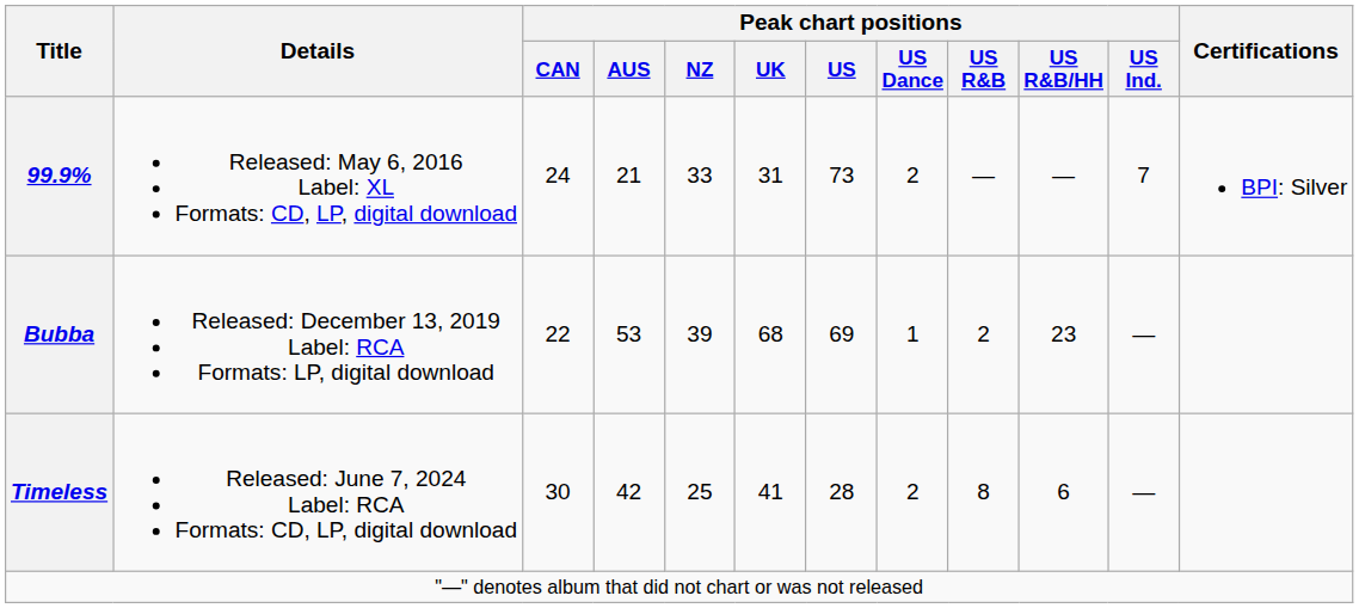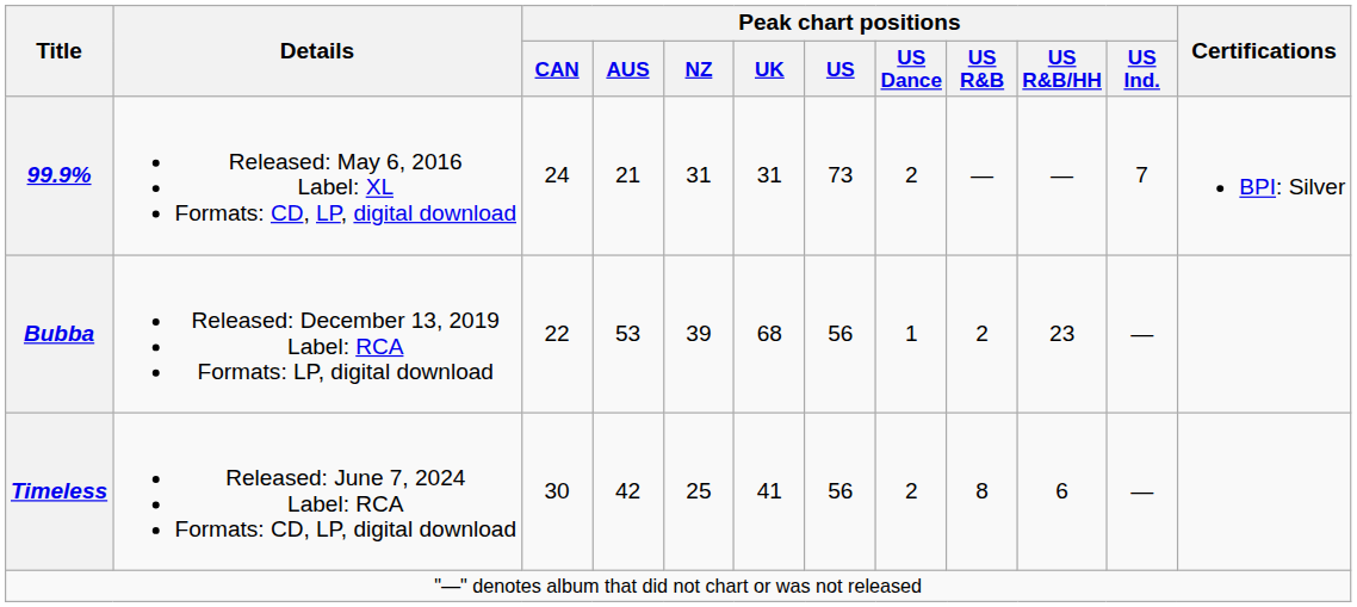99.9% | Peak chart positions / NZ: 33 -> 31
Bubba | Peak chart positions / US: 69 -> 56
Timeless | Peak chart positions / US: 28 -> 56
